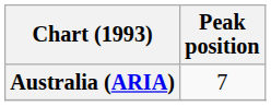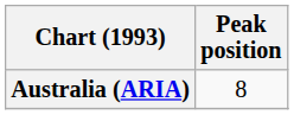Australia (ARIA) | Peak position: 7 -> 8
